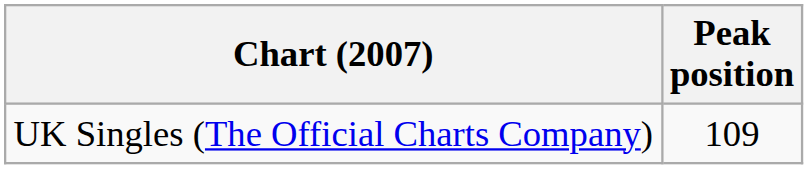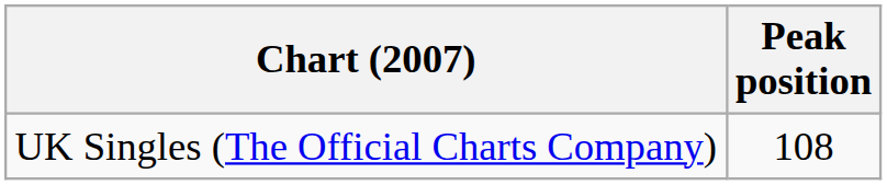UK Singles (The Official Charts Company) | Peak position: 109 -> 108
